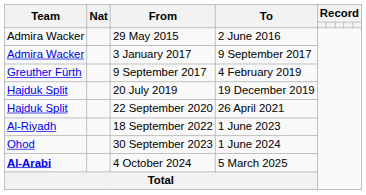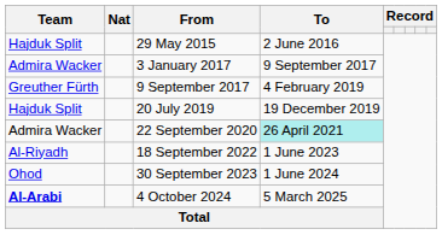29 May 2015 | Team: Admira Wacker -> Hajduk Split
22 September 2020 | Team: Hajduk Split -> Admira Wacker
22 September 2020 | To: no background -> paleturquoise background
